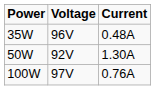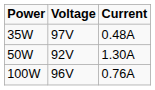35W | Voltage: 96V -> 97V
100W | Voltage: 97V -> 96V
